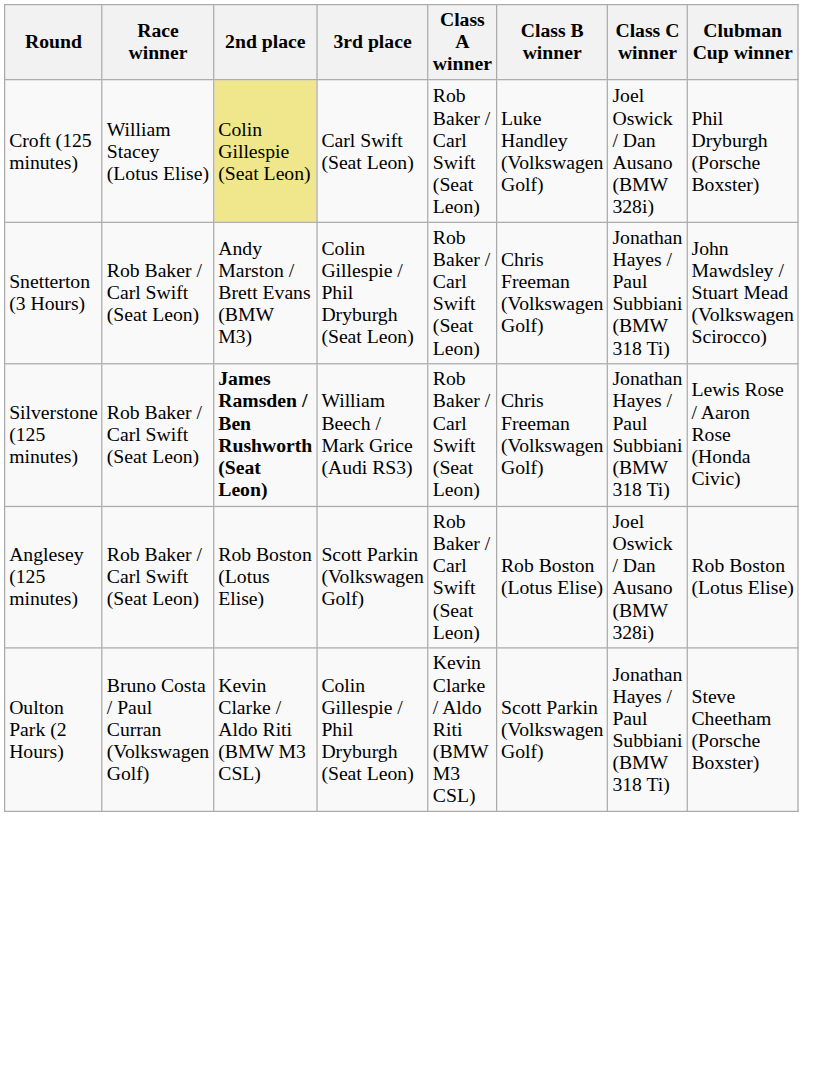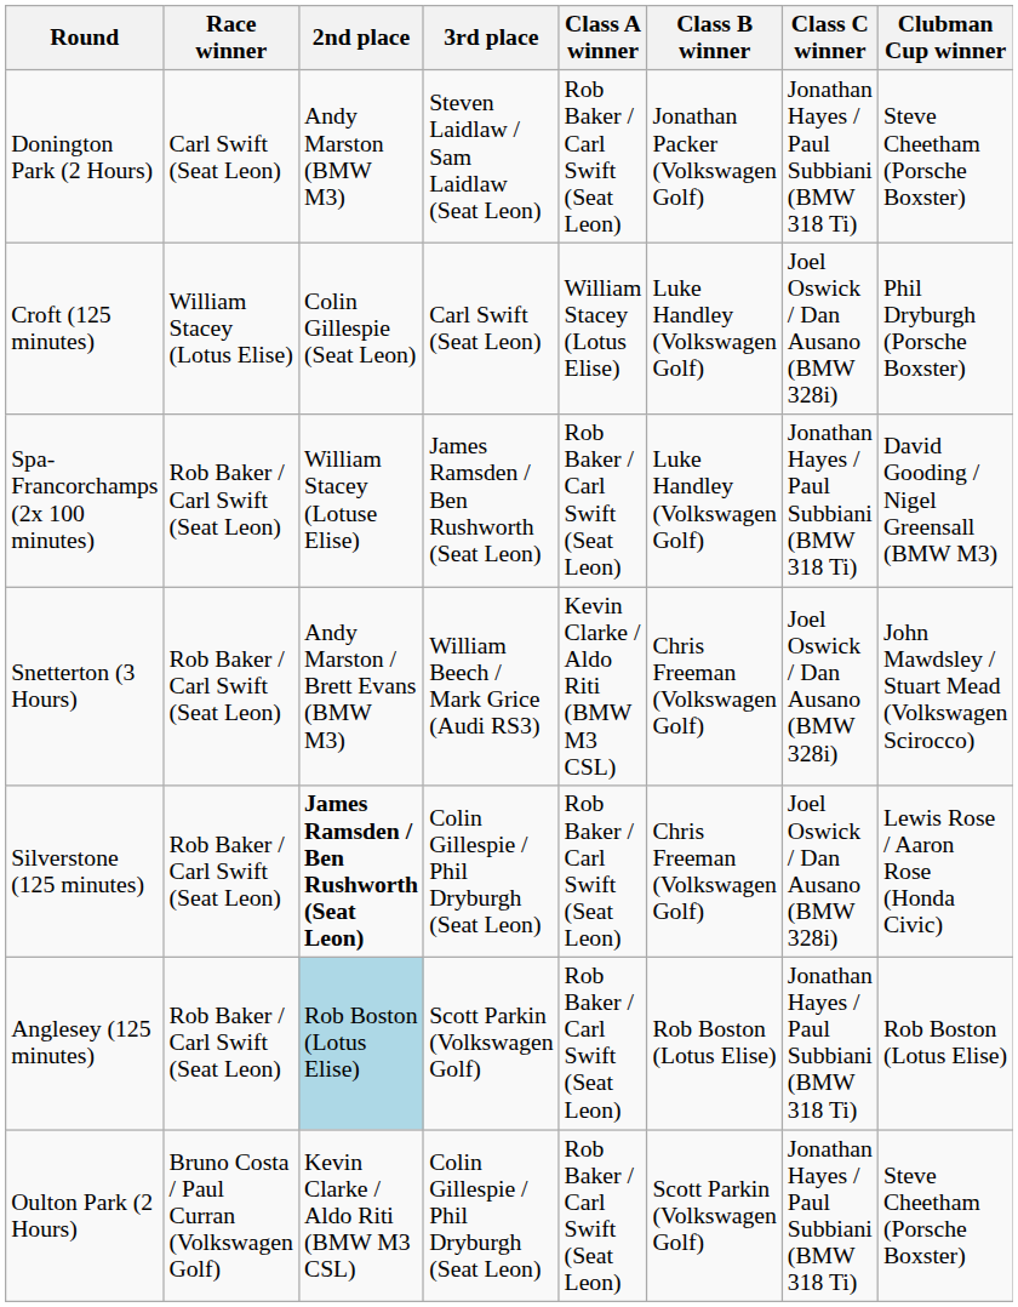+ row: Donington Park (2 Hours) | Carl Swift (Seat Leon) | Andy Marston (BMW M3) | Steven Laidlaw / Sam Laidlaw (Seat Leon) | Rob Baker / Carl Swift (Seat Leon) | Jonathan Packer (Volkswagen Golf) | Jonathan Hayes / Paul Subbiani (BMW 318 Ti) | Steve Cheetham (Porsche Boxster)
Croft (125 minutes) | 2nd place: khaki background -> no background
Croft (125 minutes) | Class A winner: Rob Baker / Carl Swift (Seat Leon) -> William Stacey (Lotus Elise)
+ row: Spa-Francorchamps (2x 100 minutes) | Rob Baker / Carl Swift (Seat Leon) | William Stacey (Lotuse Elise) | James Ramsden / Ben Rushworth (Seat Leon) | Rob Baker / Carl Swift (Seat Leon) | Luke Handley (Volkswagen Golf) | Jonathan Hayes / Paul Subbiani (BMW 318 Ti) | David Gooding / Nigel Greensall (BMW M3)
Snetterton (3 Hours) | 3rd place: Colin Gillespie / Phil Dryburgh (Seat Leon) -> William Beech / Mark Grice (Audi RS3)
Snetterton (3 Hours) | Class A winner: Rob Baker / Carl Swift (Seat Leon) -> Kevin Clarke / Aldo Riti (BMW M3 CSL)
Snetterton (3 Hours) | Class C winner: Jonathan Hayes / Paul Subbiani (BMW 318 Ti) -> Joel Oswick / Dan Ausano (BMW 328i)
Silverstone (125 minutes) | 3rd place: William Beech / Mark Grice (Audi RS3) -> Colin Gillespie / Phil Dryburgh (Seat Leon)
Silverstone (125 minutes) | Class C winner: Jonathan Hayes / Paul Subbiani (BMW 318 Ti) -> Joel Oswick / Dan Ausano (BMW 328i)
Anglesey (125 minutes) | 2nd place: no background -> lightblue background
Anglesey (125 minutes) | Class C winner: Joel Oswick / Dan Ausano (BMW 328i) -> Jonathan Hayes / Paul Subbiani (BMW 318 Ti)
Oulton Park (2 Hours) | Class A winner: Kevin Clarke / Aldo Riti (BMW M3 CSL) -> Rob Baker / Carl Swift (Seat Leon)
